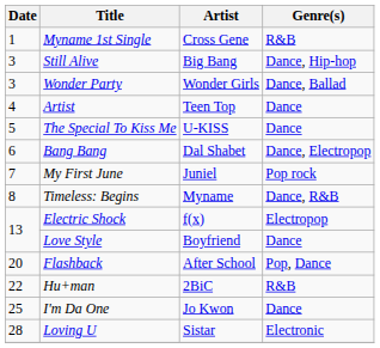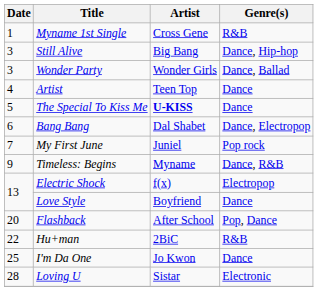The Special To Kiss Me | Artist: normal -> bold
Timeless: Begins | Date: 8 -> 9
